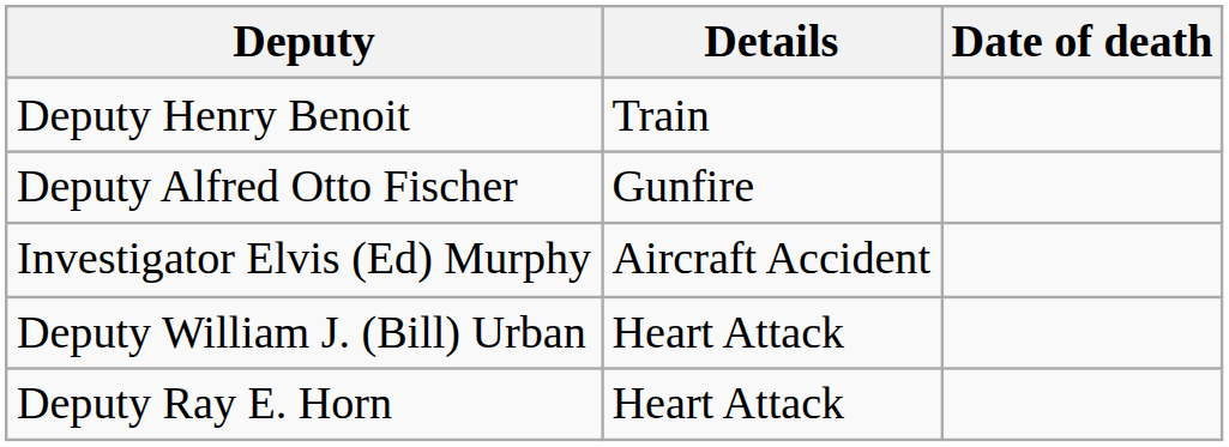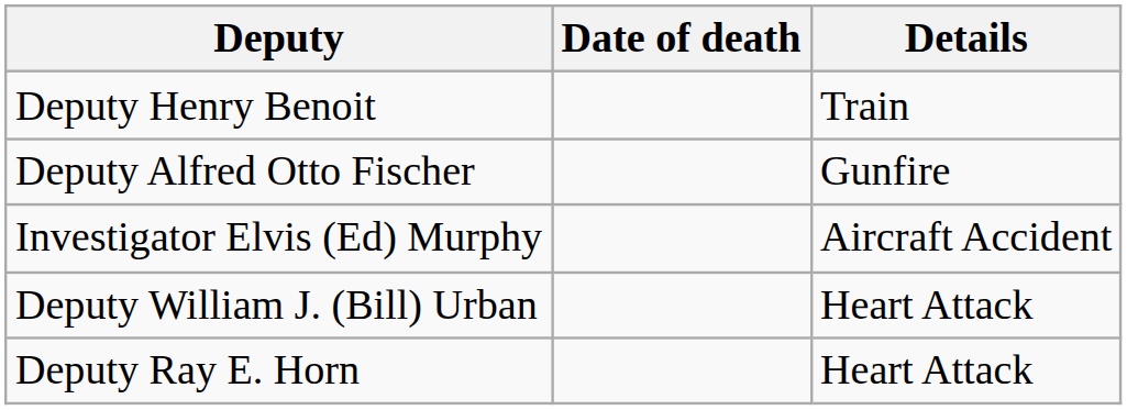columns swapped: Date of death <-> Details
